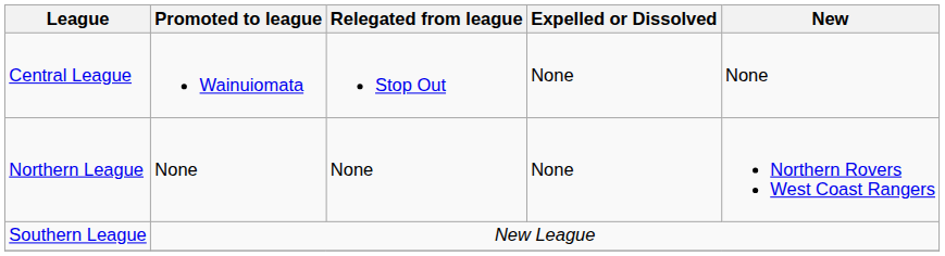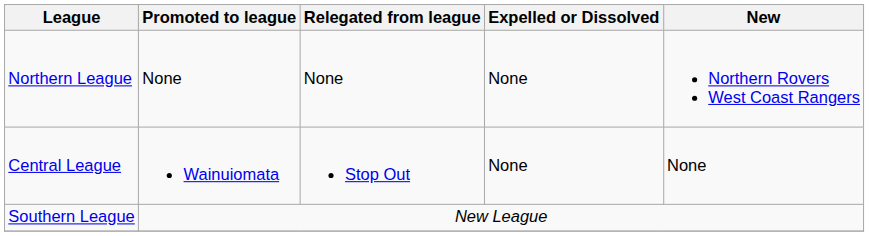rows swapped: Northern League <-> Central League
